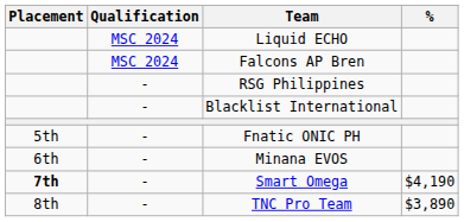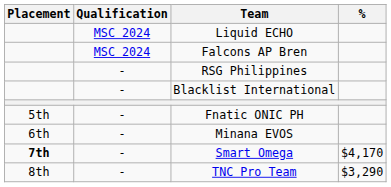Smart Omega | %: $4,190 -> $4,170
TNC Pro Team | %: $3,890 -> $3,290
